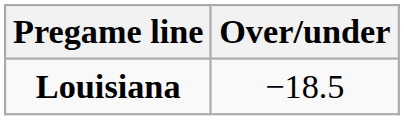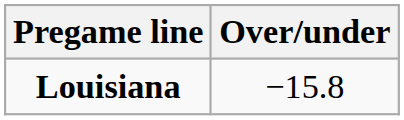Louisiana | Over/under: −18.5 -> −15.8
